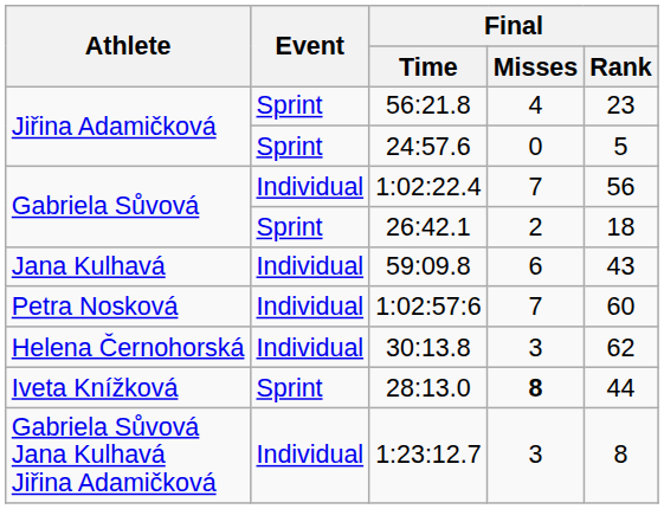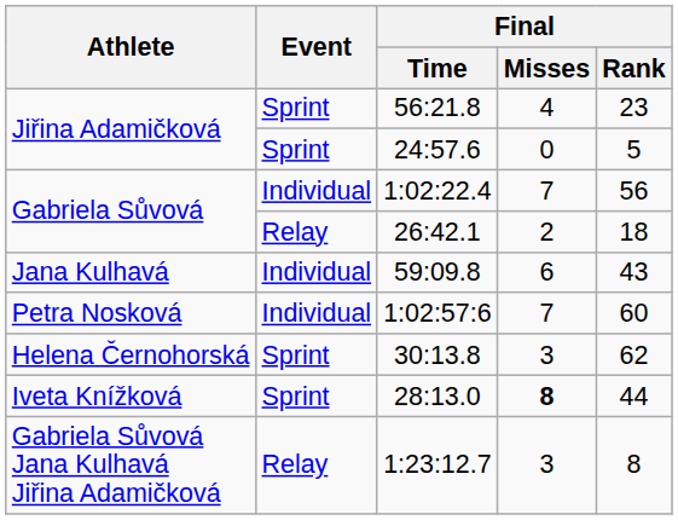26:42.1 | Event: Sprint -> Relay
30:13.8 | Event: Individual -> Sprint
1:23:12.7 | Event: Individual -> Relay
